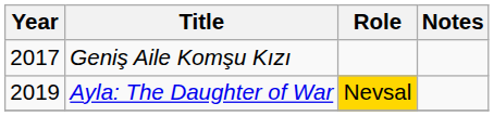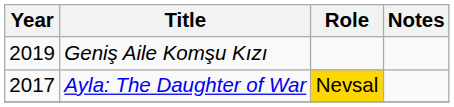Geniş Aile Komşu Kızı | Year: 2017 -> 2019
Ayla: The Daughter of War | Year: 2019 -> 2017
